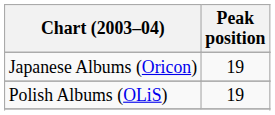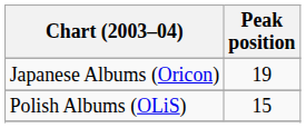Polish Albums (OLiS) | Peak position: 19 -> 15
